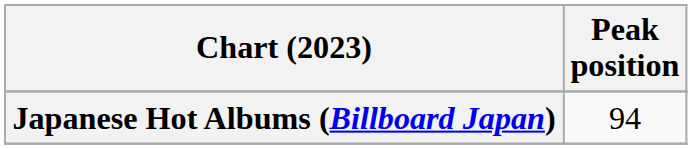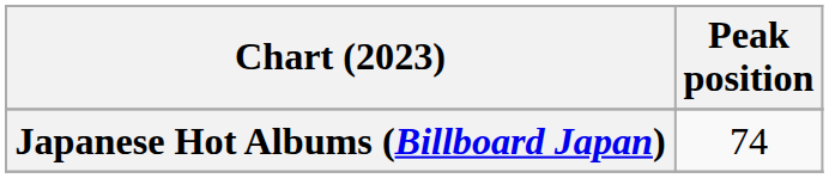Japanese Hot Albums (Billboard Japan) | Peak position: 94 -> 74
